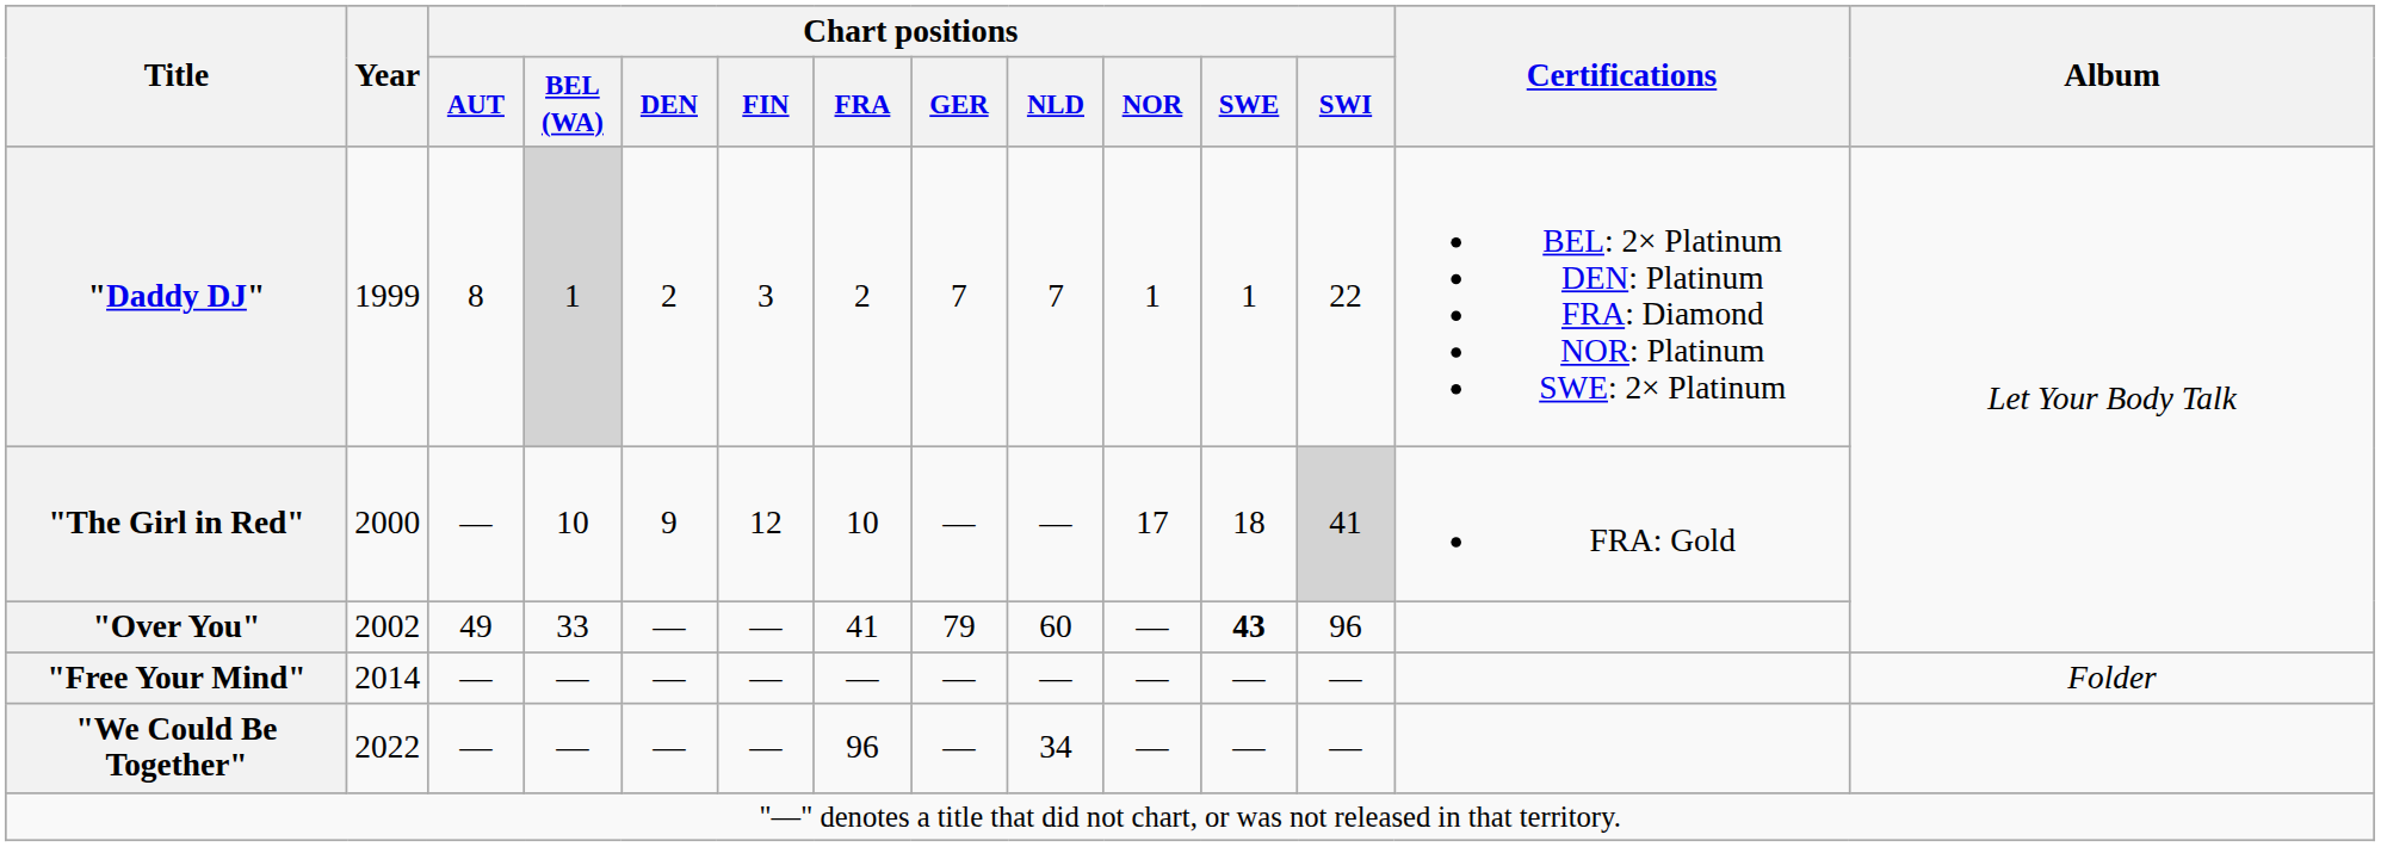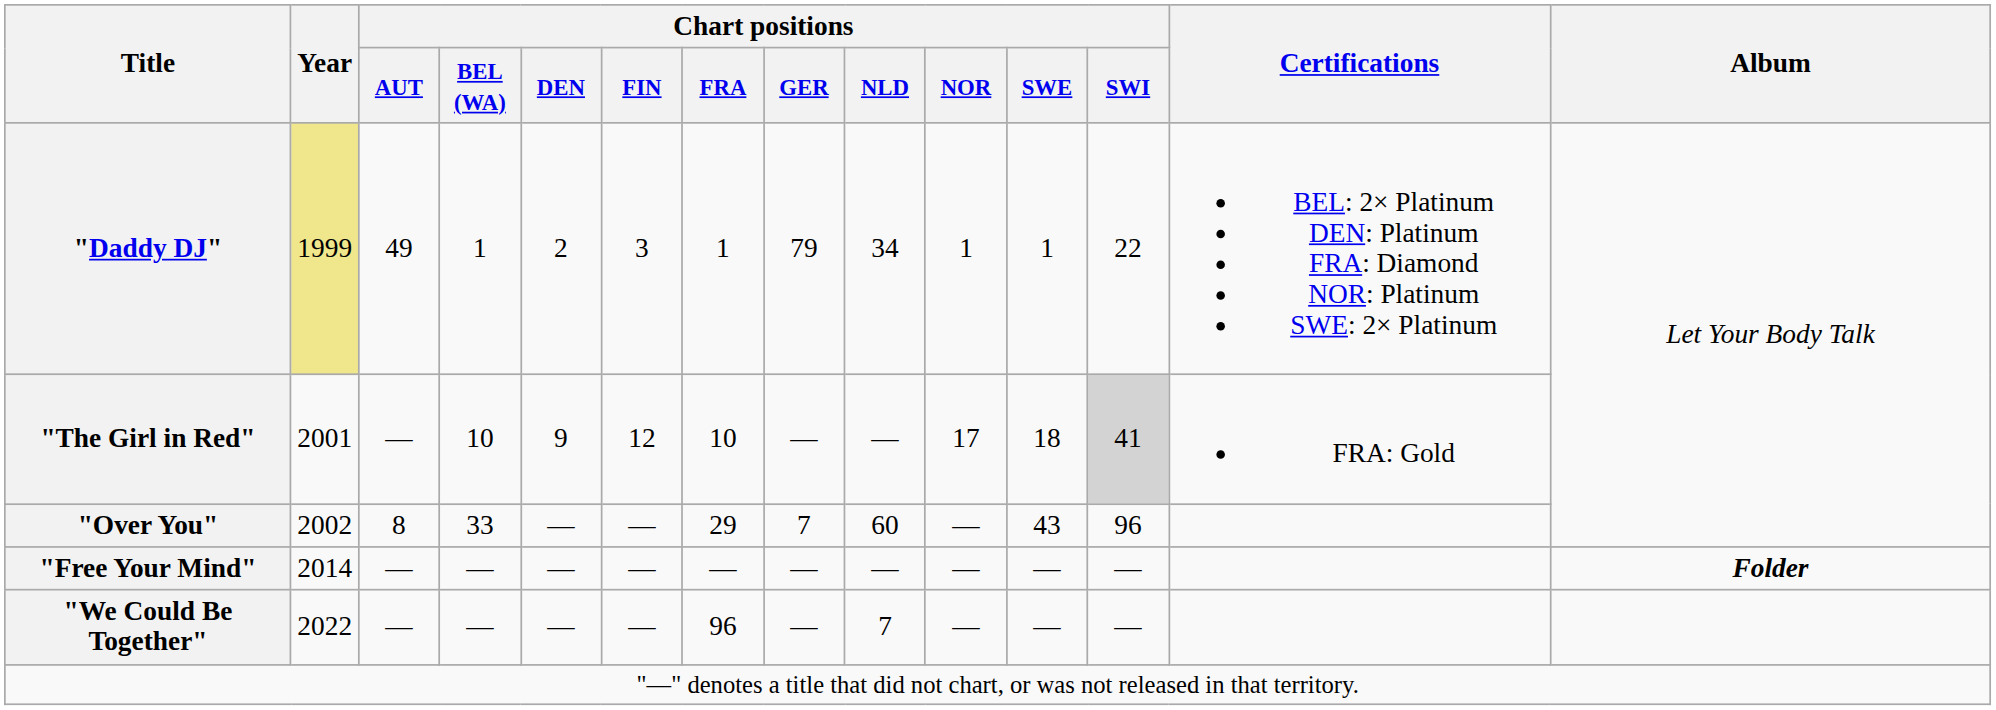"Daddy DJ" | Year: no background -> khaki background
"Daddy DJ" | Chart positions / AUT: 8 -> 49
"Daddy DJ" | Chart positions / BEL (WA): lightgrey background -> no background
"Daddy DJ" | Chart positions / FRA: 2 -> 1
"Daddy DJ" | Chart positions / GER: 7 -> 79
"Daddy DJ" | Chart positions / NLD: 7 -> 34
"The Girl in Red" | Year: 2000 -> 2001
"Over You" | Chart positions / AUT: 49 -> 8
"Over You" | Chart positions / FRA: 41 -> 29
"Over You" | Chart positions / GER: 79 -> 7
"Over You" | Chart positions / SWE: bold -> normal
"Free Your Mind" | Album: normal -> bold
"We Could Be Together" | Chart positions / NLD: 34 -> 7
